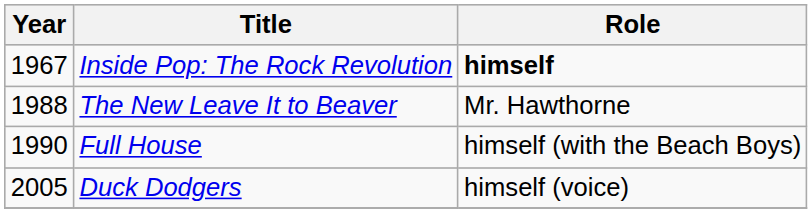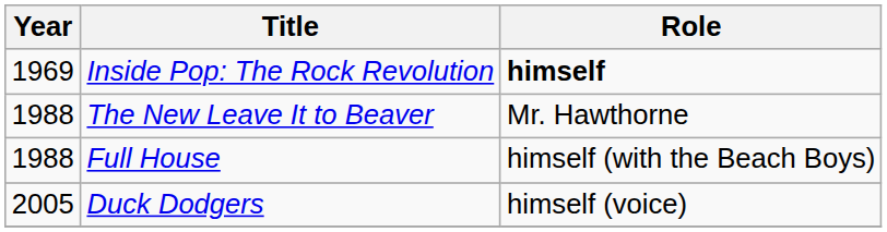Inside Pop: The Rock Revolution | Year: 1967 -> 1969
Full House | Year: 1990 -> 1988
